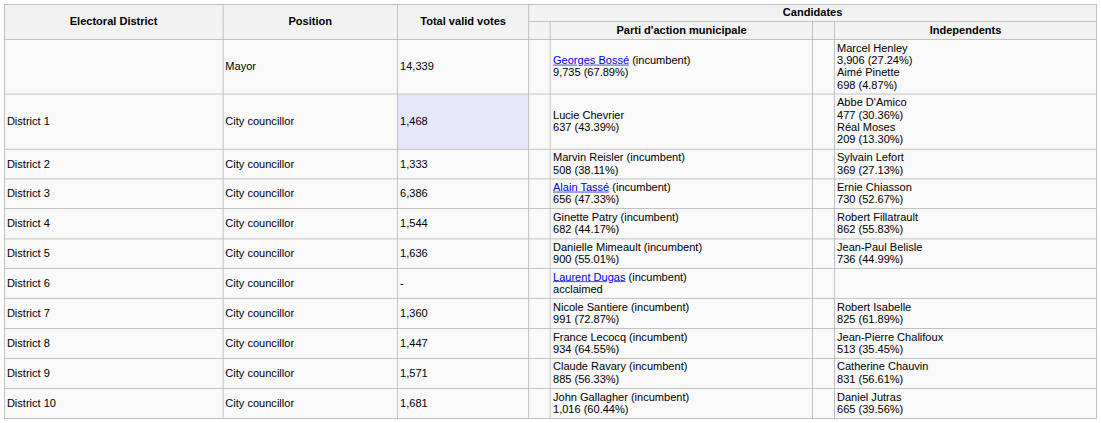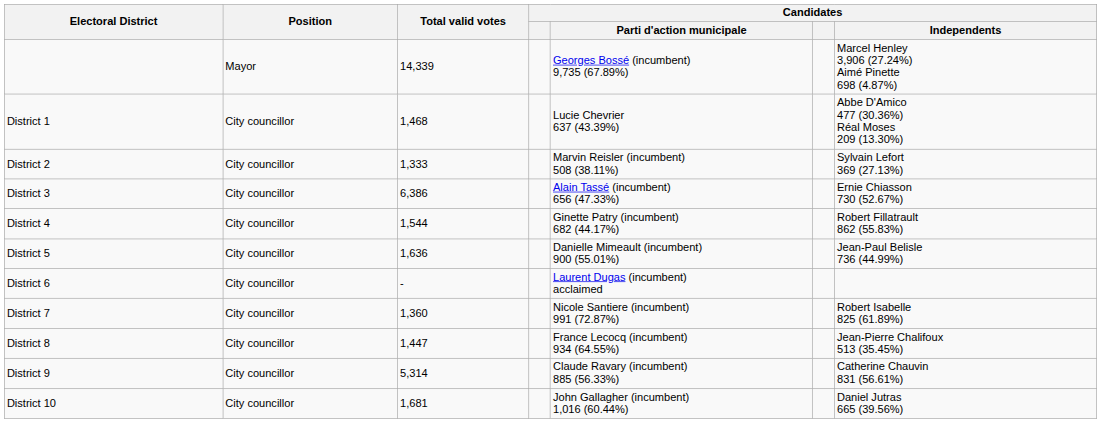District 1 | Total valid votes: lavender background -> no background
District 9 | Total valid votes: 1,571 -> 5,314
